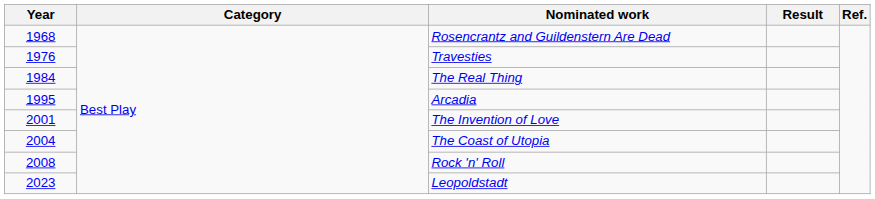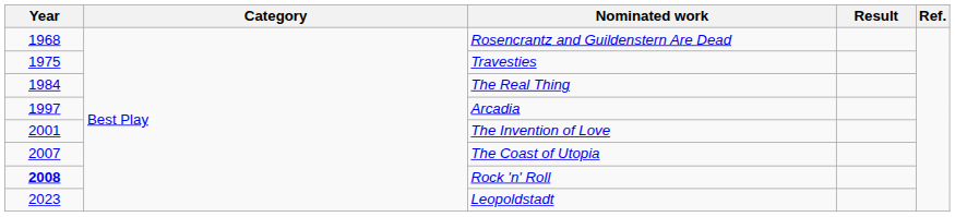Travesties | Year: 1976 -> 1975
Arcadia | Year: 1995 -> 1997
The Coast of Utopia | Year: 2004 -> 2007
Rock 'n' Roll | Year: normal -> bold
